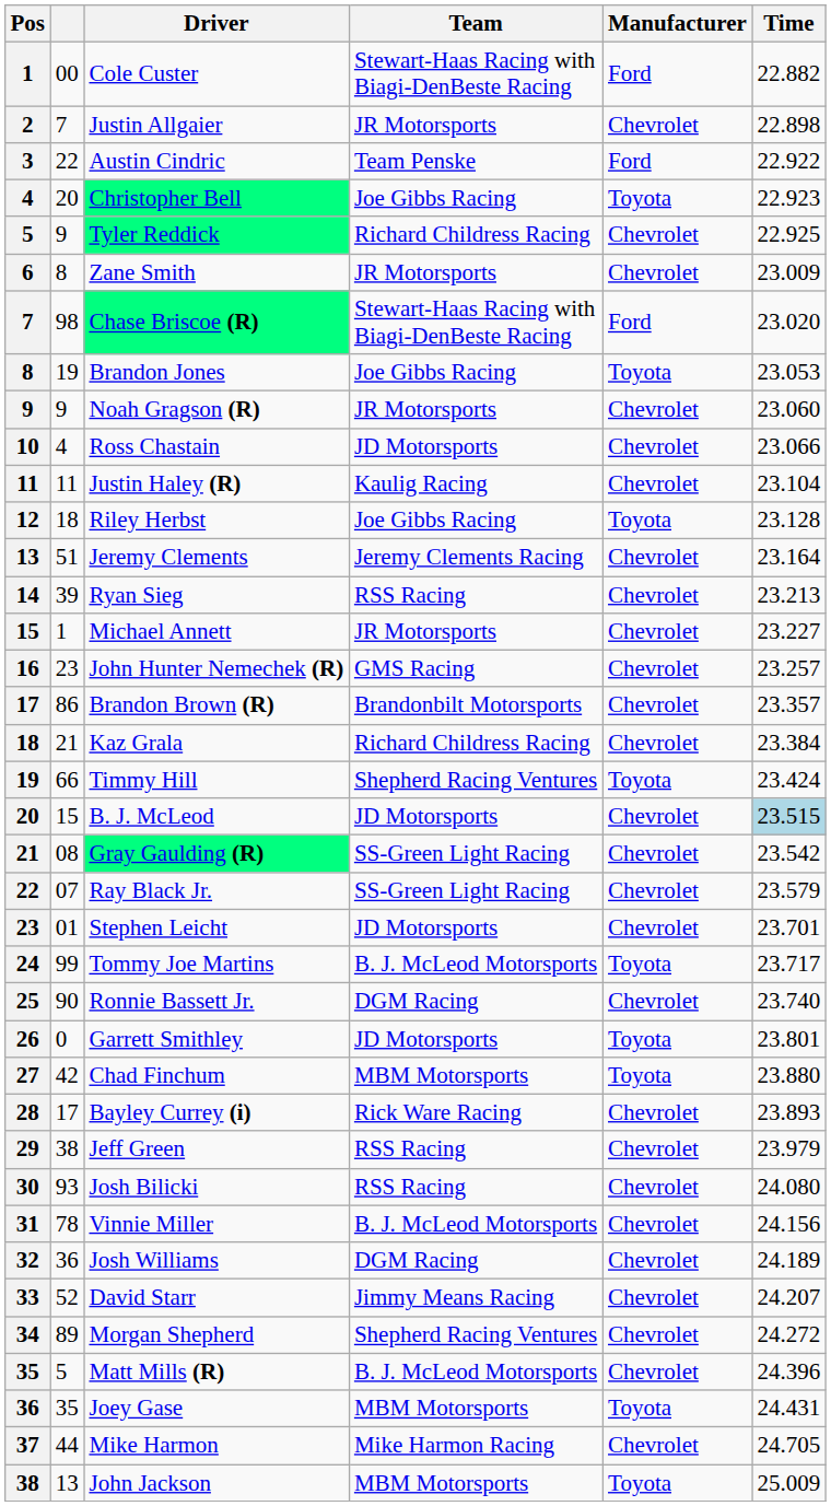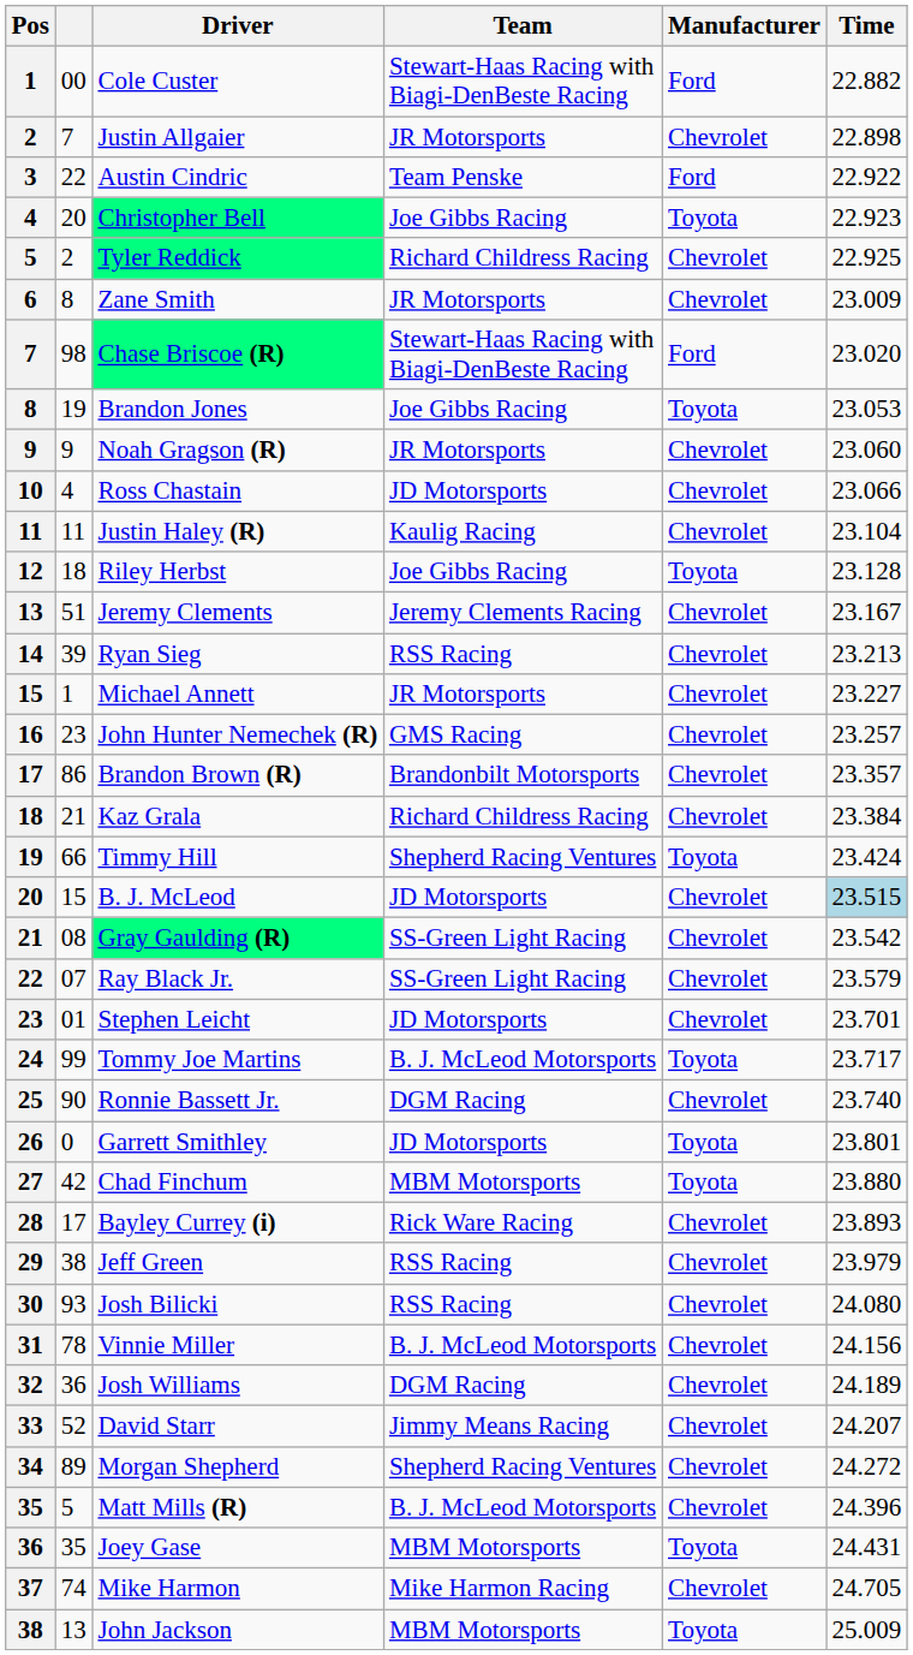Tyler Reddick | column 2: 9 -> 2
Jeremy Clements | Time: 23.164 -> 23.167
Mike Harmon | column 2: 44 -> 74
